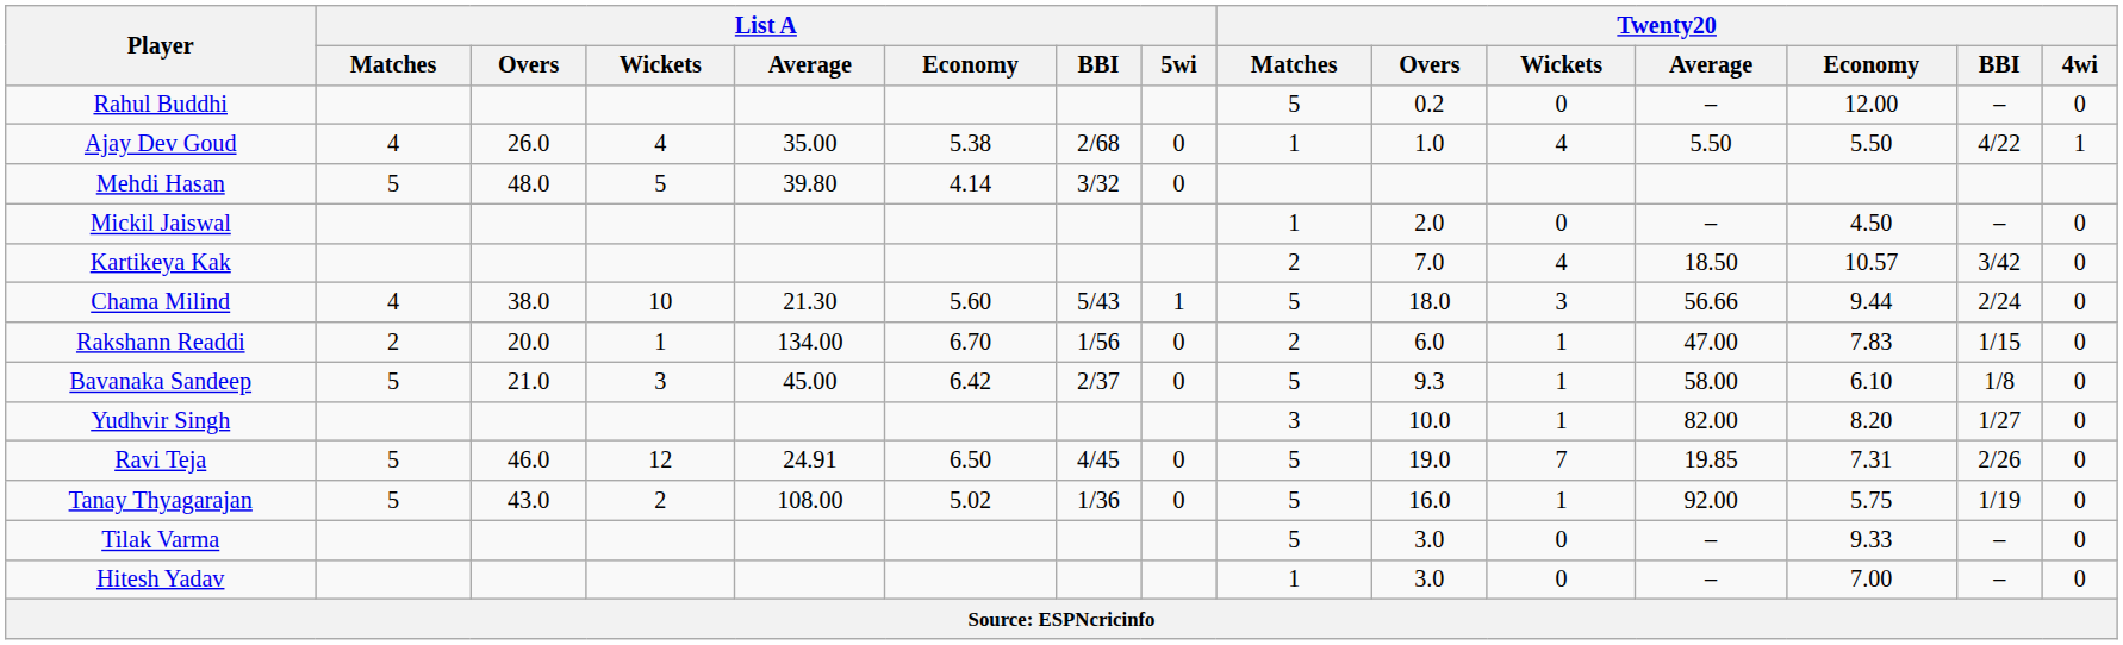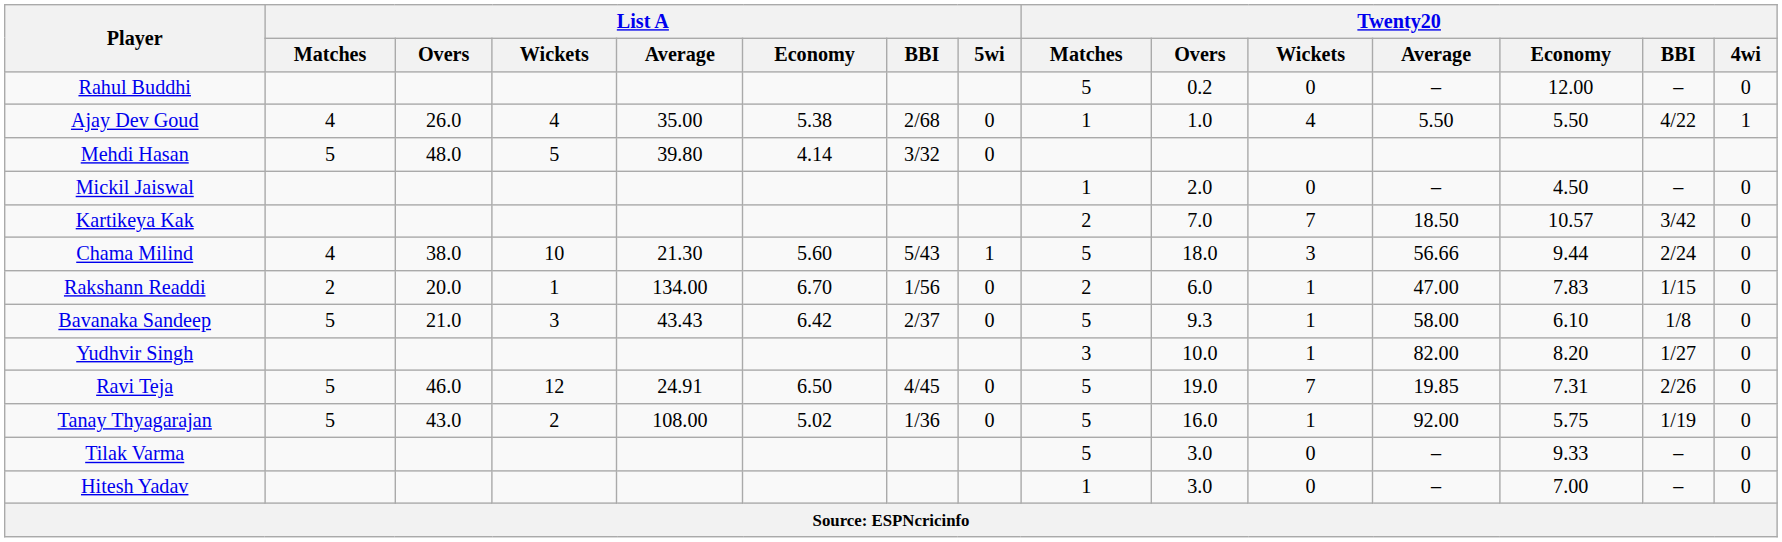Kartikeya Kak | Twenty20 / Wickets: 4 -> 7
Bavanaka Sandeep | List A / Average: 45.00 -> 43.43
